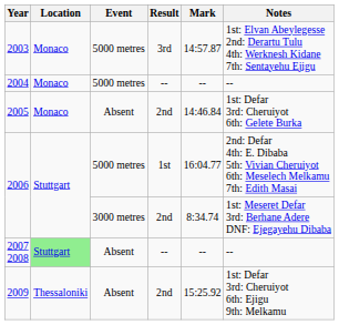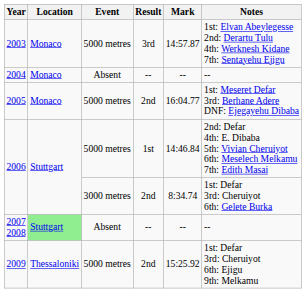2004 | Event: 5000 metres -> Absent
2005 | Event: Absent -> 5000 metres
2005 | Mark: 14:46.84 -> 16:04.77
2005 | Notes: 1st: Defar 3rd: Cheruiyot 6th: Gelete Burka -> 1st: Meseret Defar 3rd: Berhane Adere DNF: Ejegayehu Dibaba
2006 / 1st | Mark: 16:04.77 -> 14:46.84
2006 / 2nd | Notes: 1st: Meseret Defar 3rd: Berhane Adere DNF: Ejegayehu Dibaba -> 1st: Defar 3rd: Cheruiyot 6th: Gelete Burka
2009 | Event: Absent -> 5000 metres
